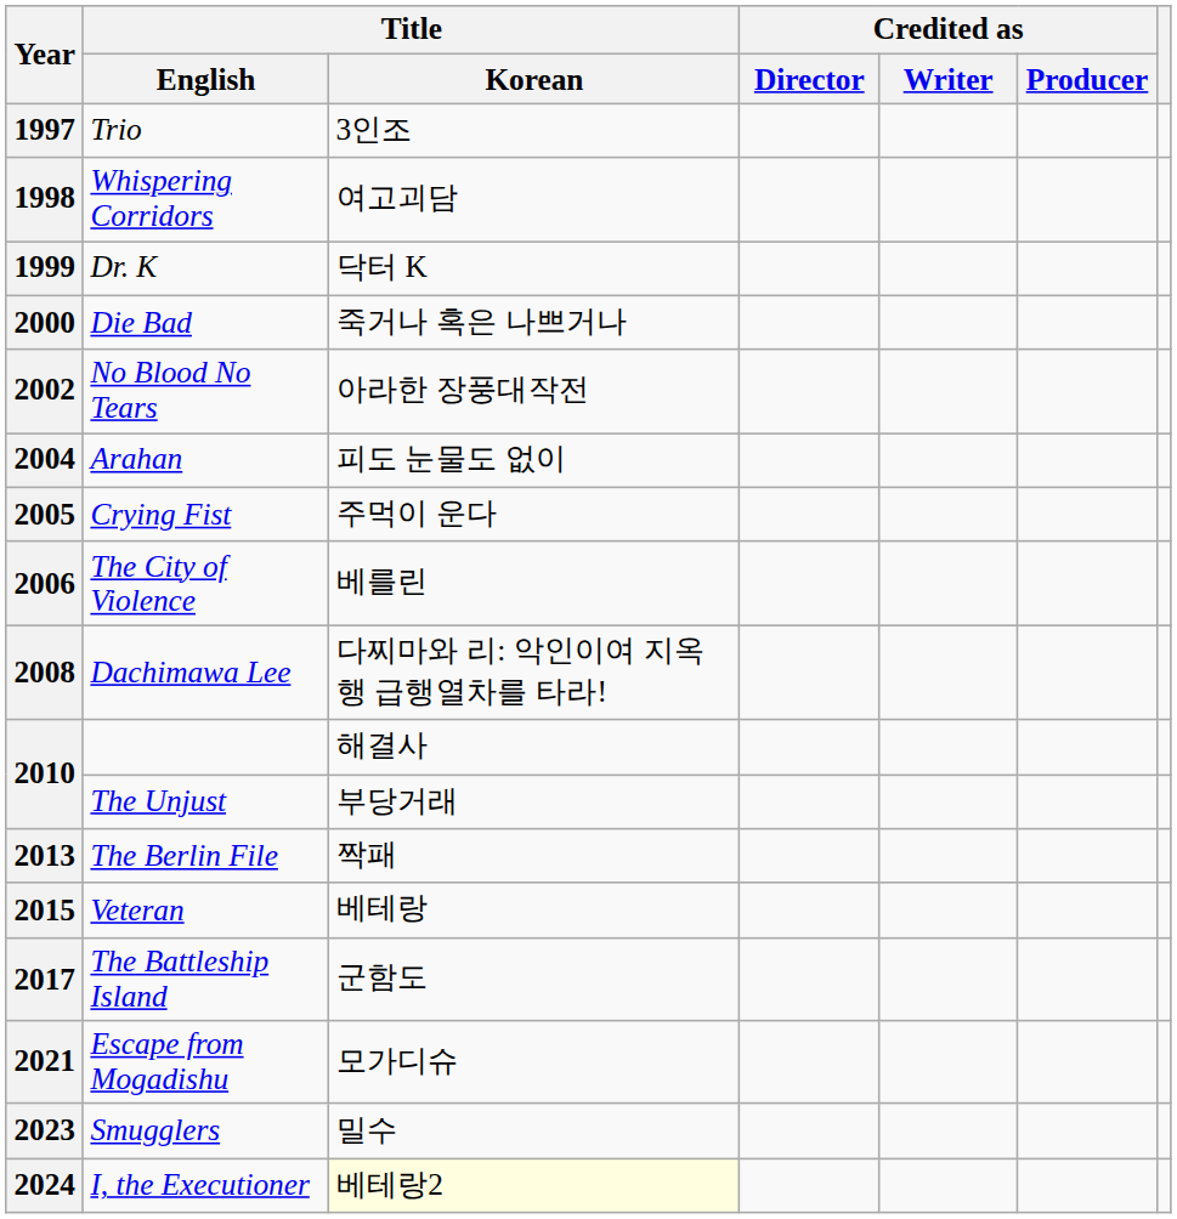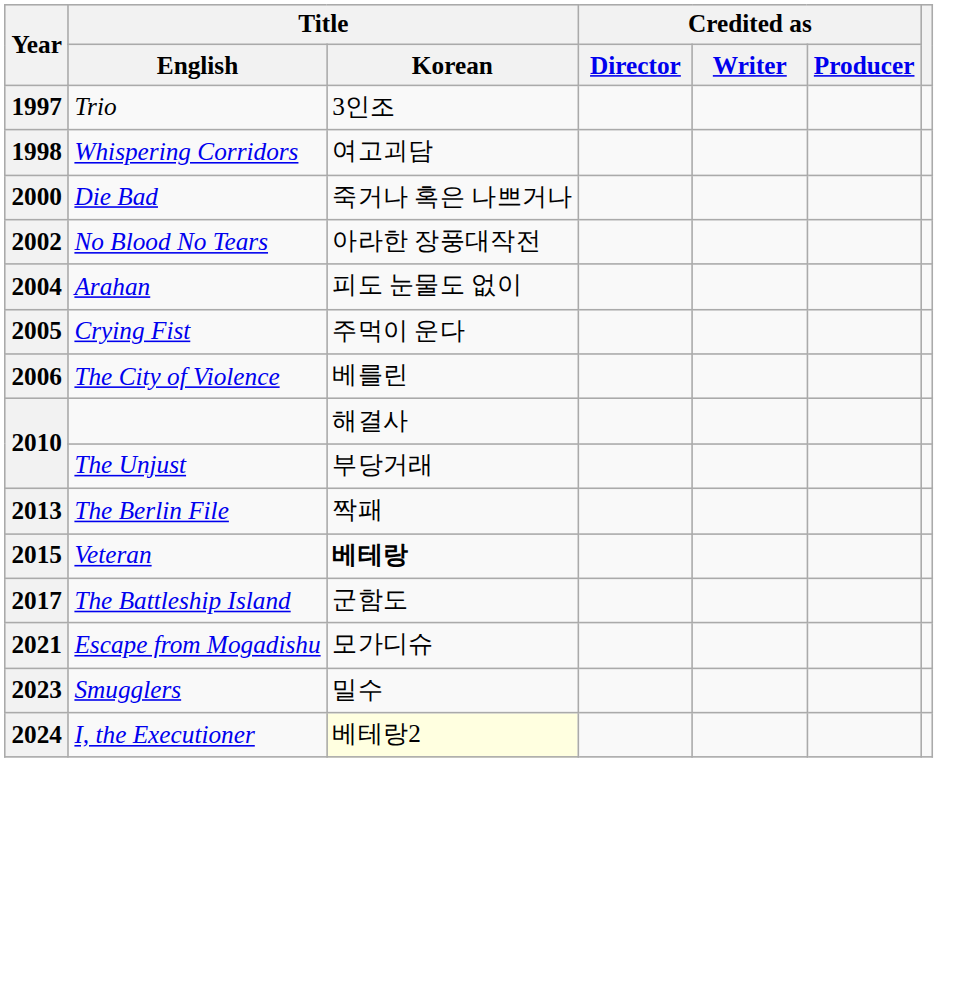- row: 1999 | Dr. K | 닥터 K
- row: 2008 | Dachimawa Lee | 다찌마와 리: 악인이여 지옥행 급행열차를 타라!
2015 | Title / Korean: normal -> bold
